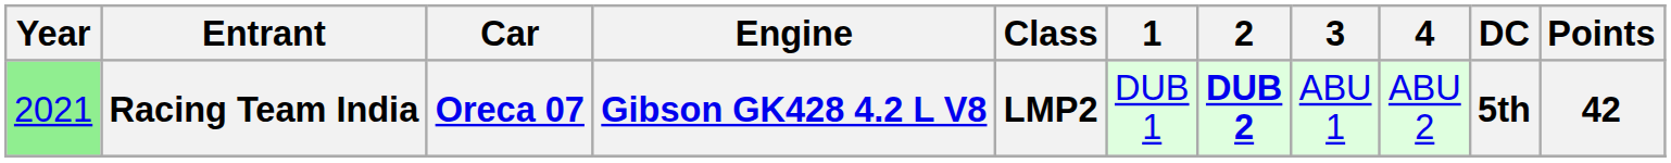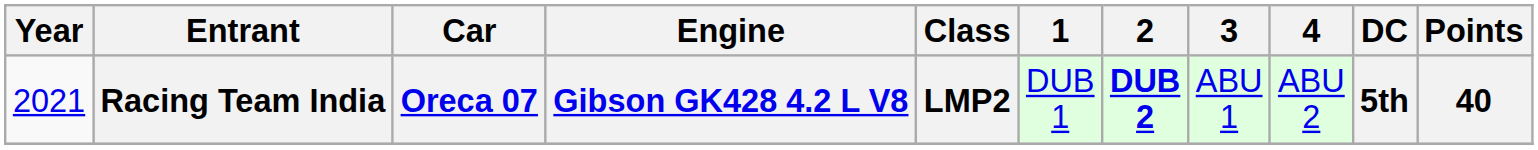Racing Team India | Year: lightgreen background -> no background
Racing Team India | Points: 42 -> 40
